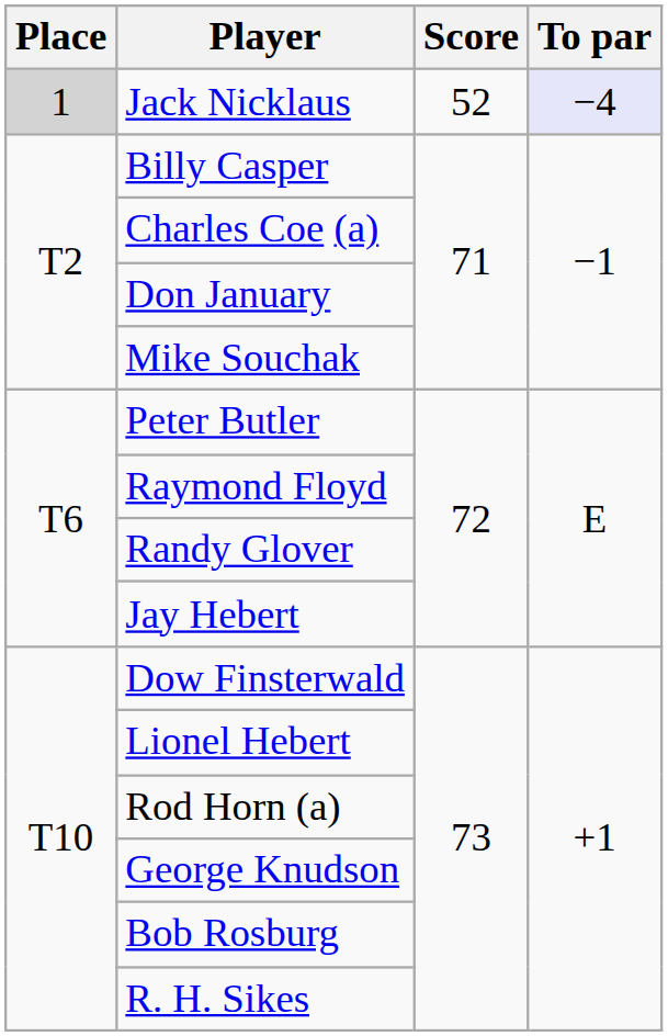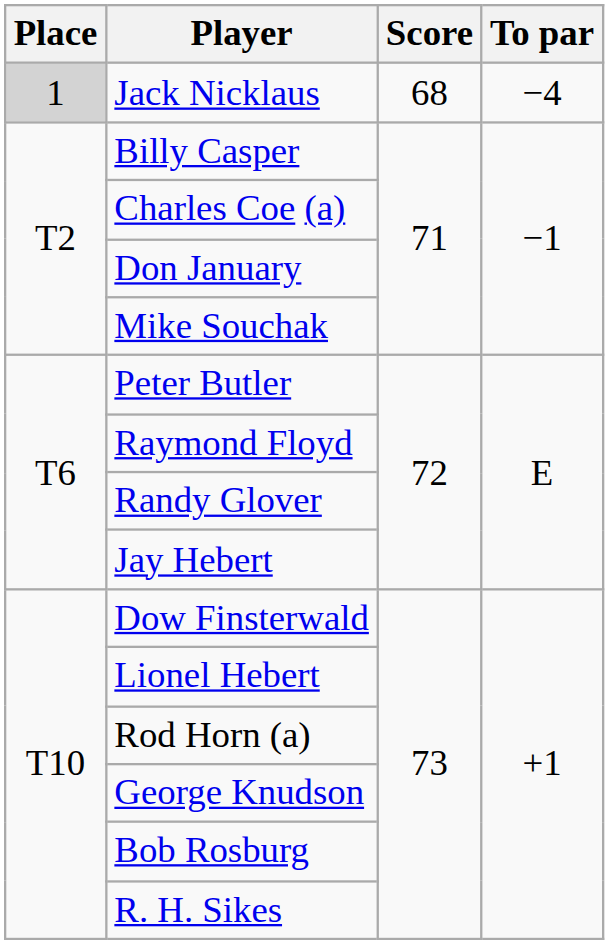Jack Nicklaus | Score: 52 -> 68
Jack Nicklaus | To par: lavender background -> no background
